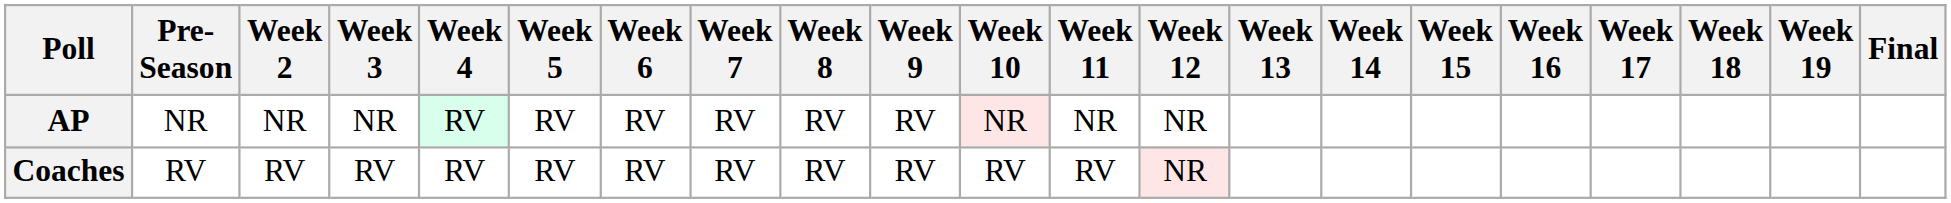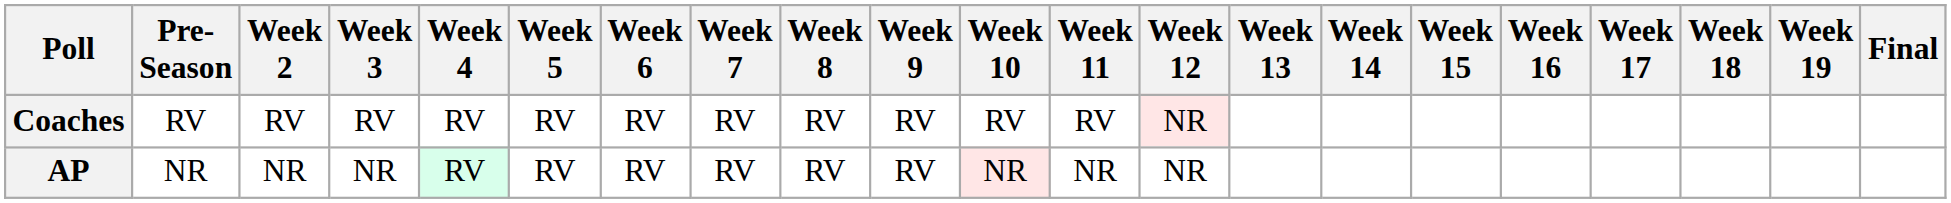rows swapped: AP <-> Coaches
